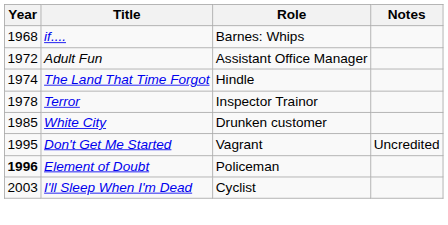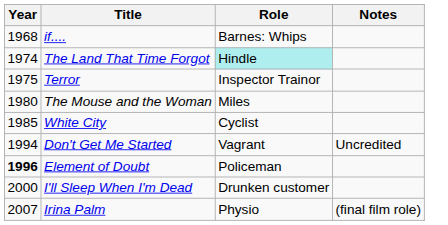- row: 1972 | Adult Fun | Assistant Office Manager
The Land That Time Forgot | Role: no background -> paleturquoise background
Terror | Year: 1978 -> 1975
+ row: 1980 | The Mouse and the Woman | Miles
White City | Role: Drunken customer -> Cyclist
Don't Get Me Started | Year: 1995 -> 1994
I'll Sleep When I'm Dead | Year: 2003 -> 2000
I'll Sleep When I'm Dead | Role: Cyclist -> Drunken customer
+ row: 2007 | Irina Palm | Physio | (final film role)
